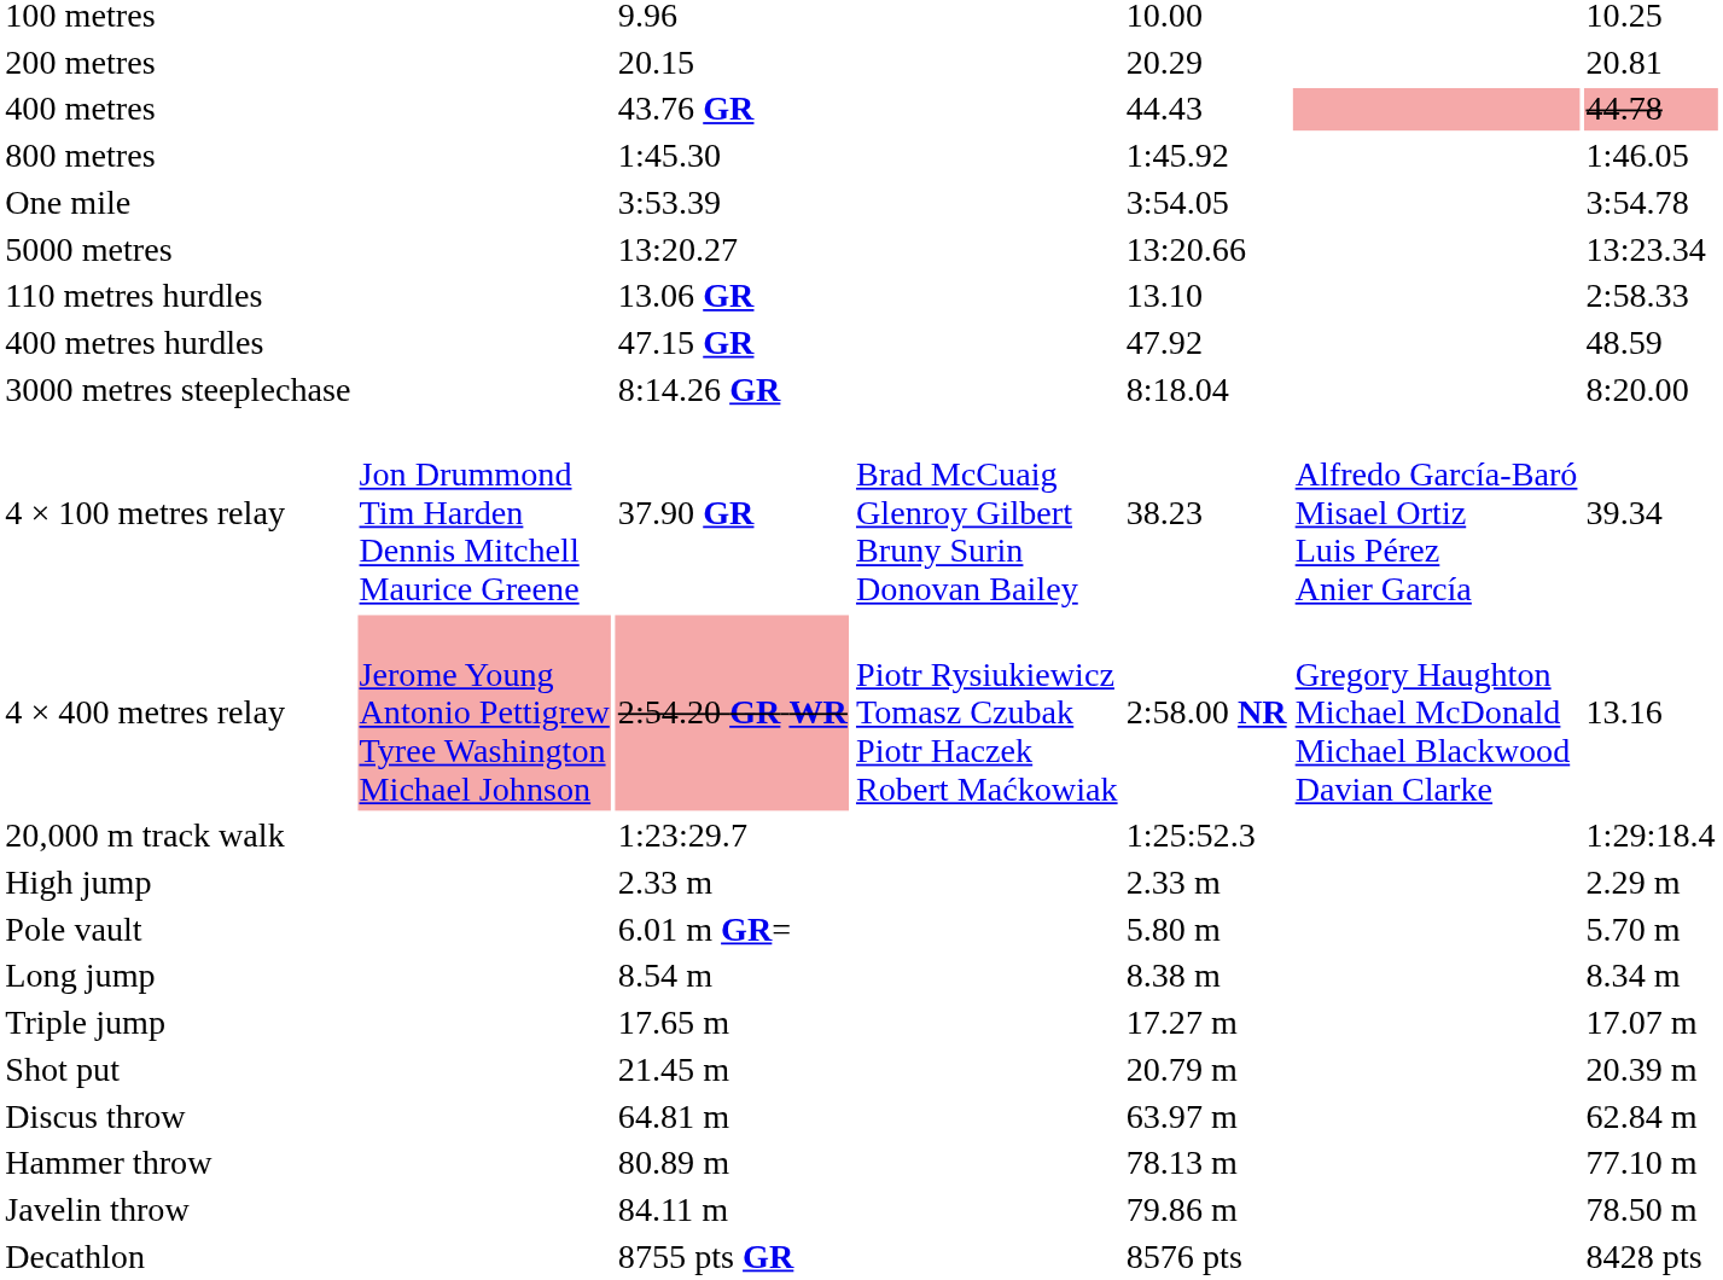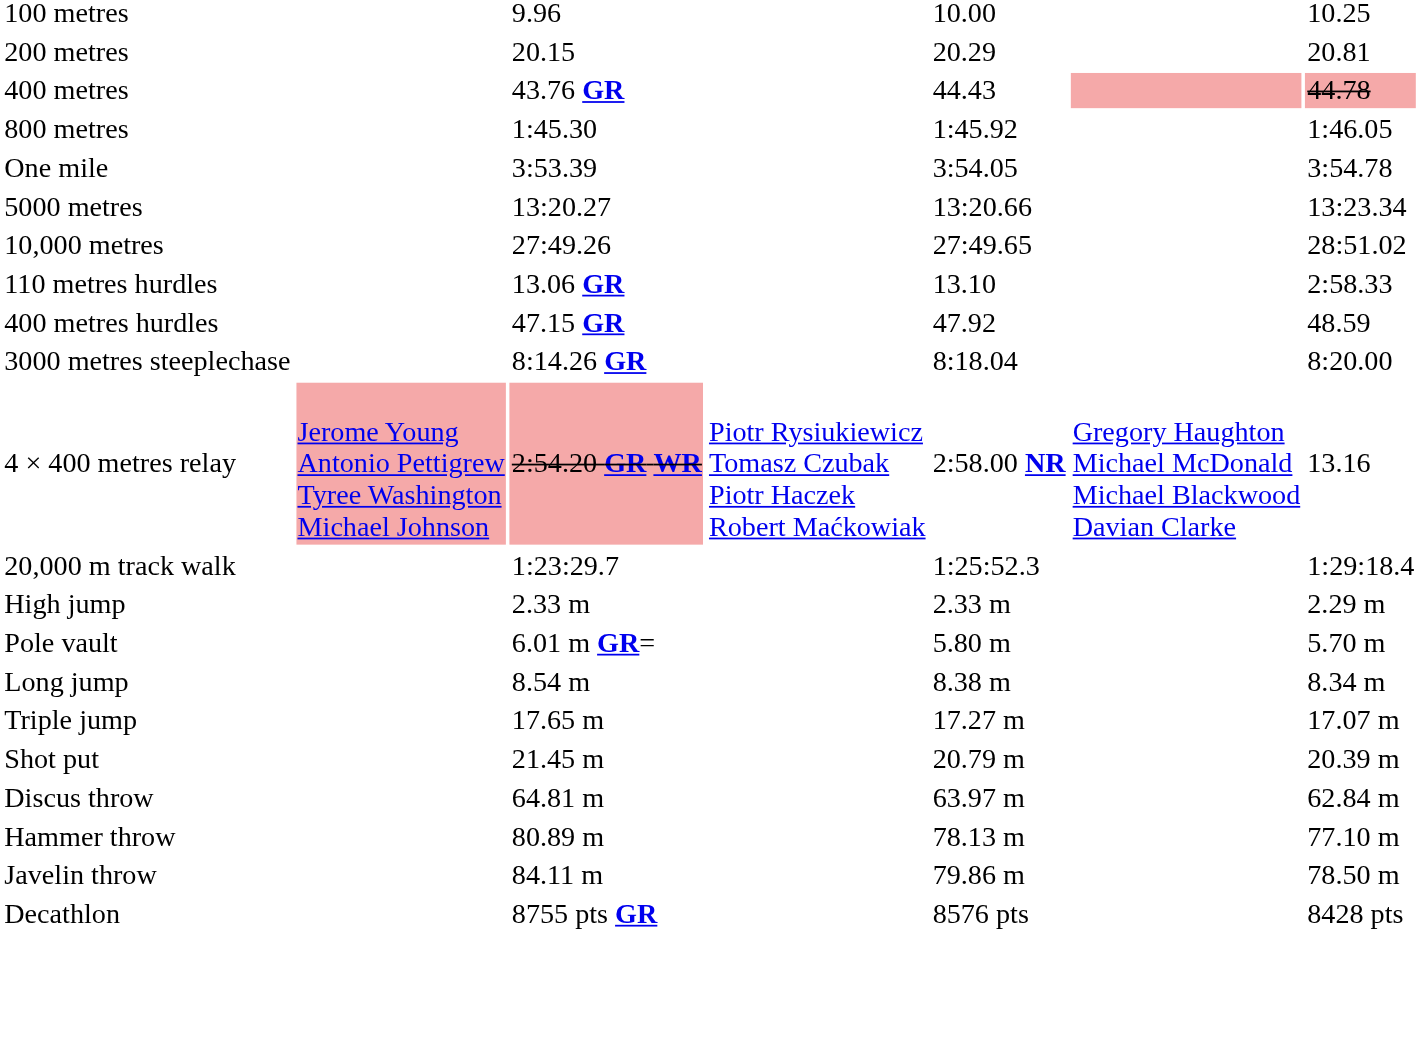+ row: 10,000 metres | 27:49.26 | 27:49.65 | 28:51.02
- row: 4 × 100 metres relay | Jon Drummond Tim Harden Dennis Mitchell Maurice Greene | 37.90 GR | Brad McCuaig Glenroy Gilbert Bruny Surin Donovan Bailey | 38.23 | Alfredo García-Baró Misael Ortiz Luis Pérez Anier García | 39.34
